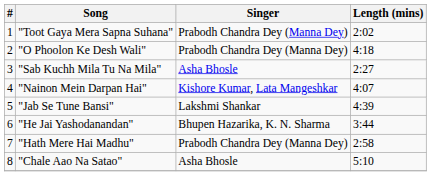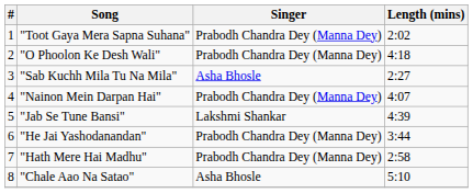"Nainon Mein Darpan Hai" | Singer: Kishore Kumar, Lata Mangeshkar -> Prabodh Chandra Dey (Manna Dey)
"He Jai Yashodanandan" | Singer: Bhupen Hazarika, K. N. Sharma -> Prabodh Chandra Dey (Manna Dey)
